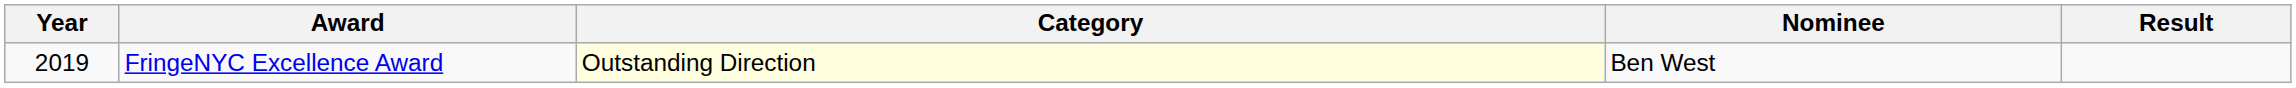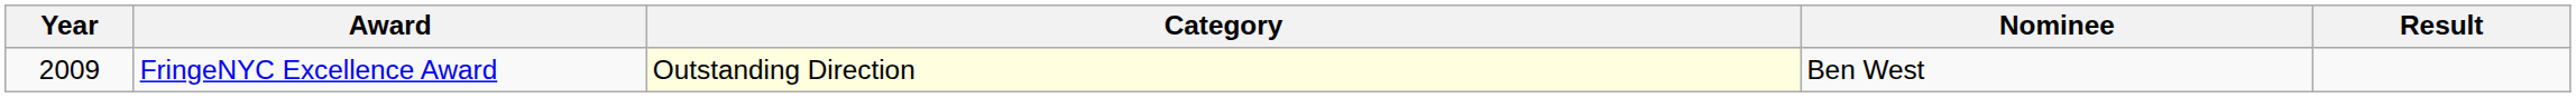FringeNYC Excellence Award | Year: 2019 -> 2009
